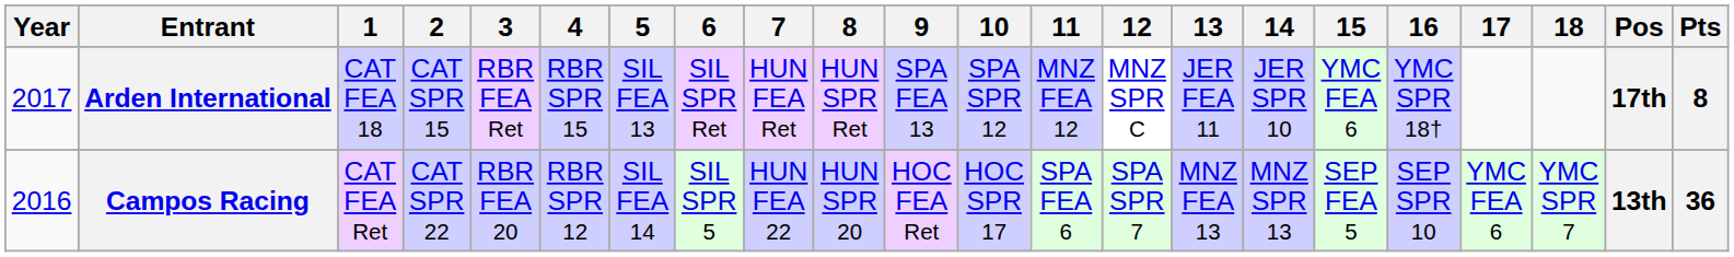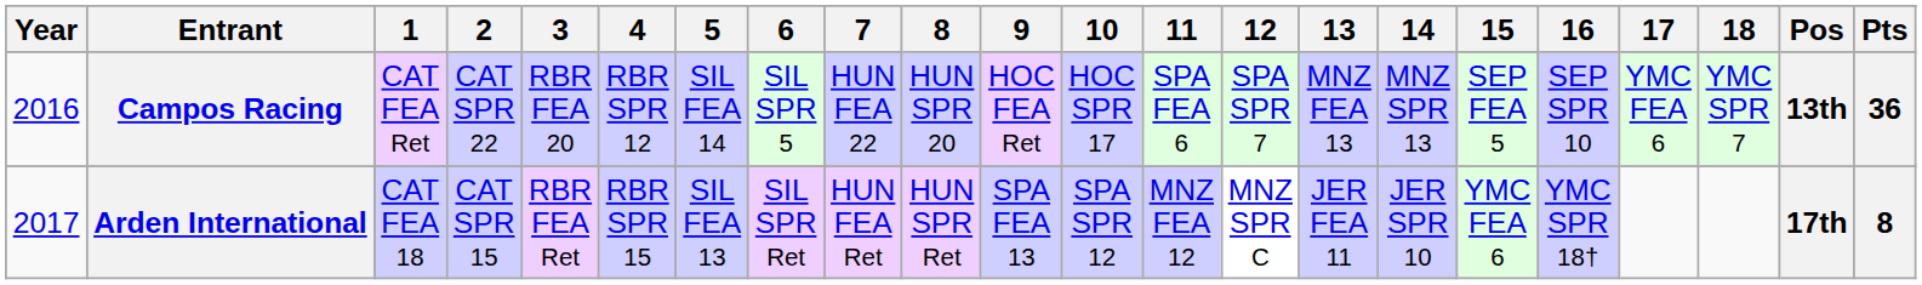rows swapped: Campos Racing <-> Arden International
